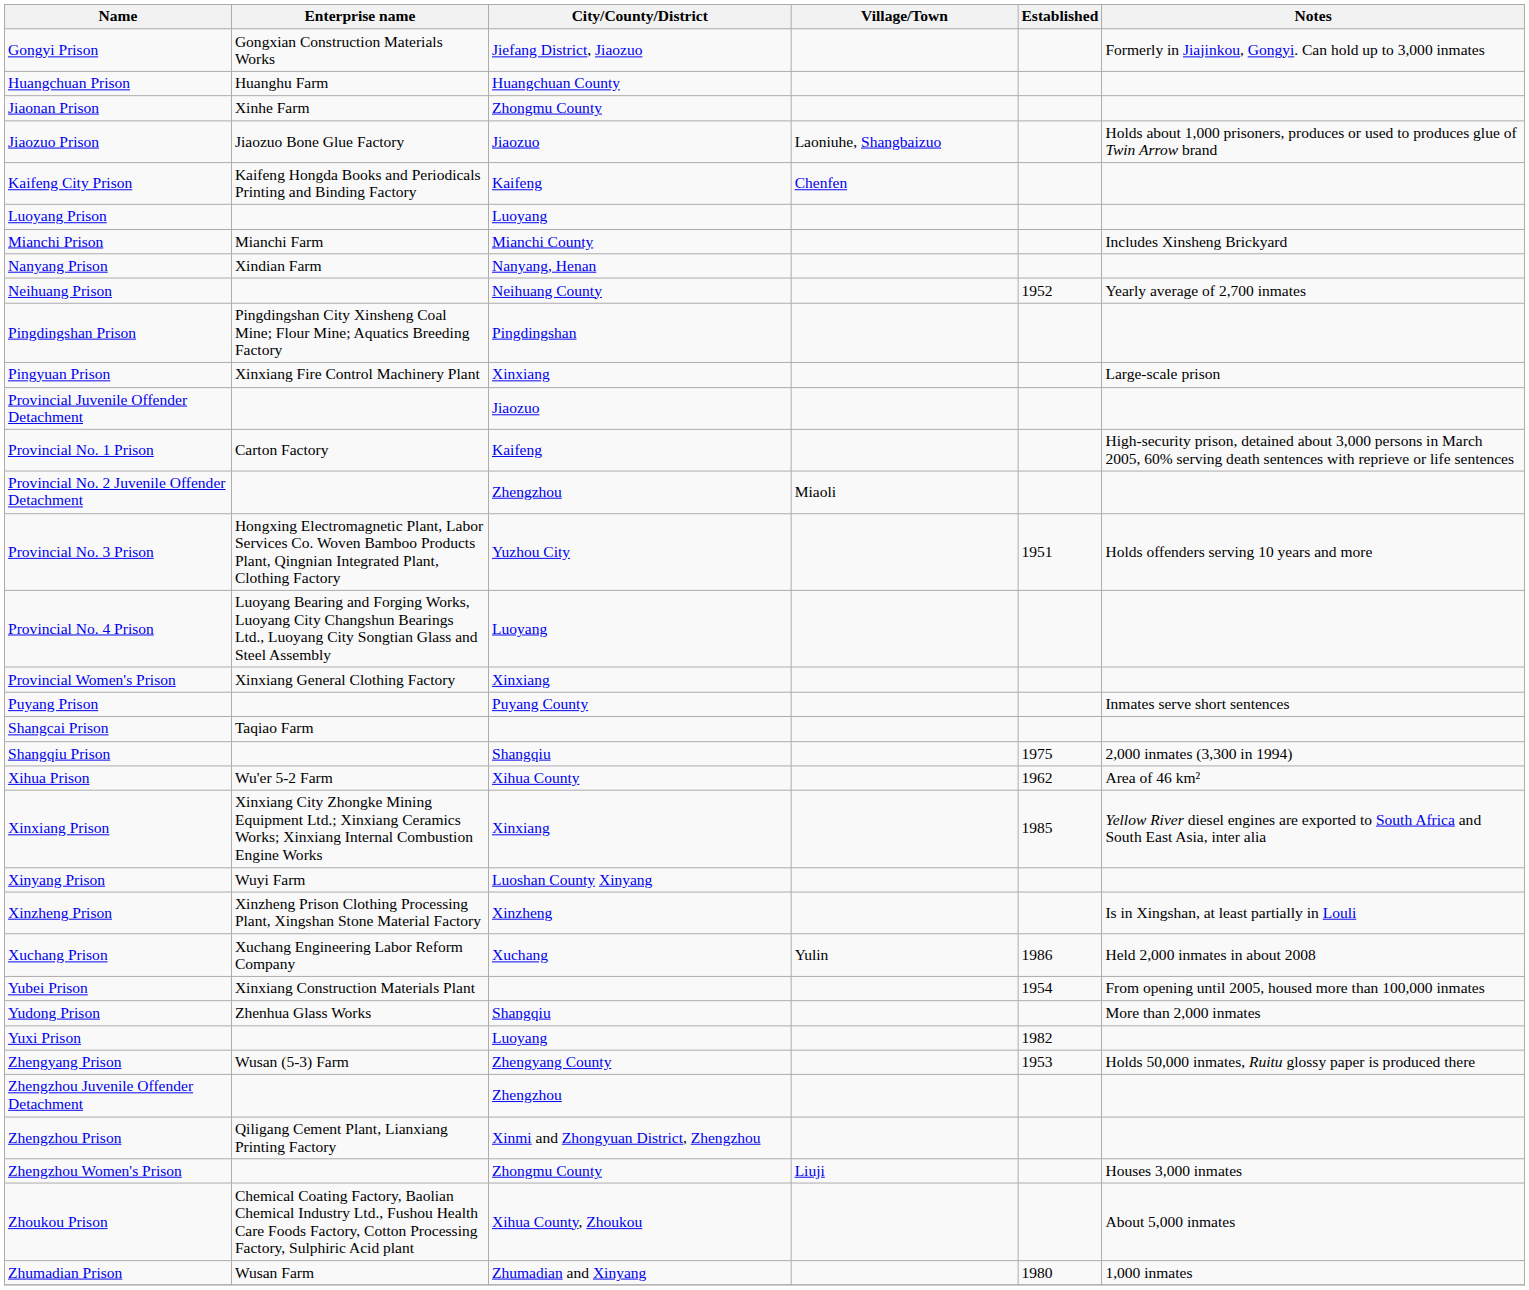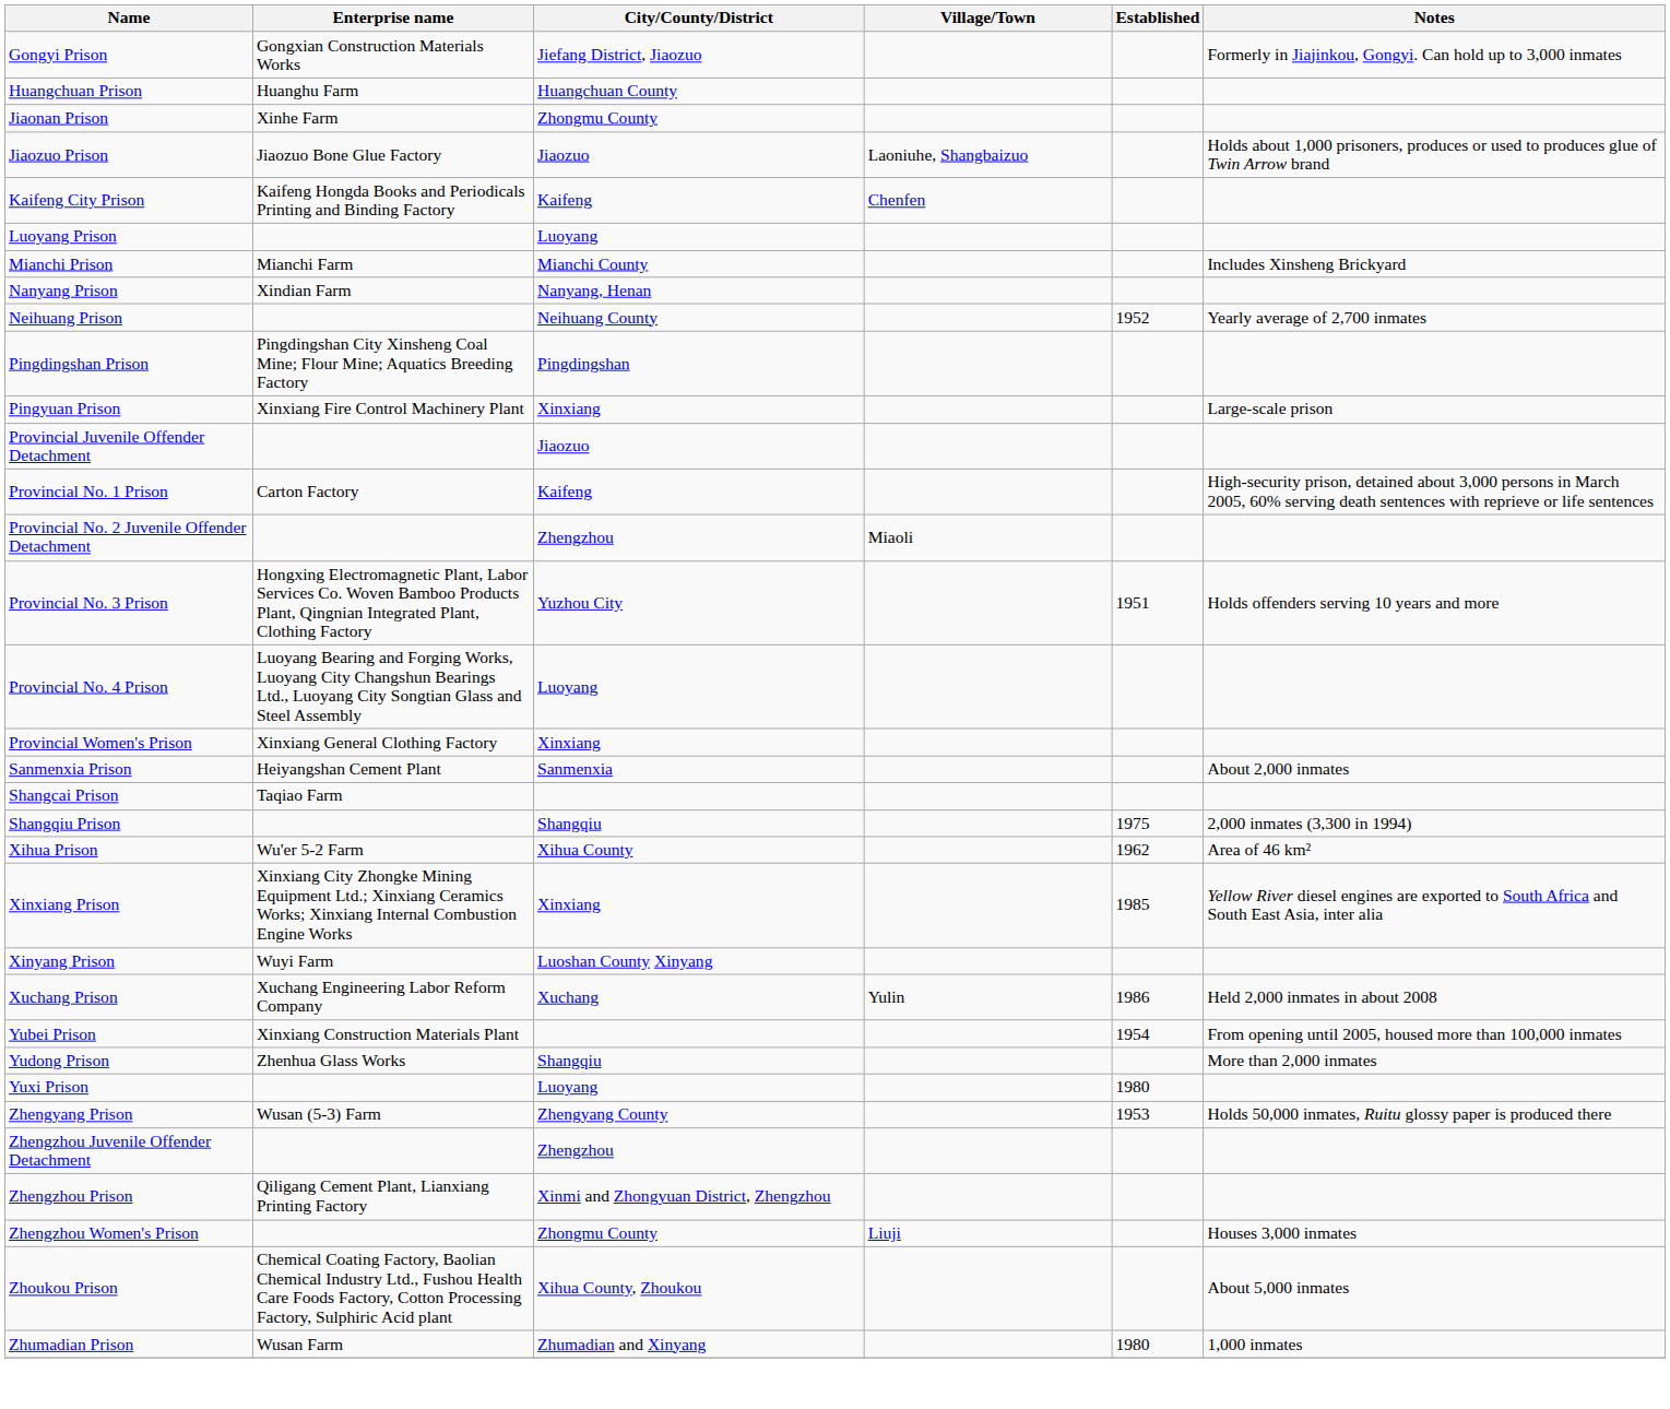- row: Puyang Prison | Puyang County | Inmates serve short sentences
+ row: Sanmenxia Prison | Heiyangshan Cement Plant | Sanmenxia | About 2,000 inmates
- row: Xinzheng Prison | Xinzheng Prison Clothing Processing Plant, Xingshan Stone Material Factory | Xinzheng | Is in Xingshan, at least partially in Louli
Yuxi Prison | Established: 1982 -> 1980
